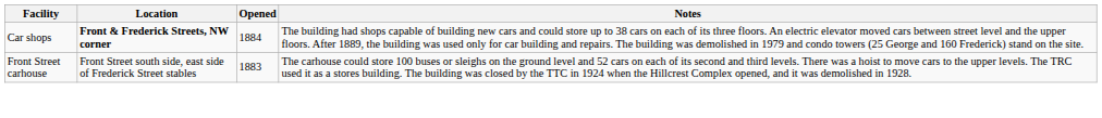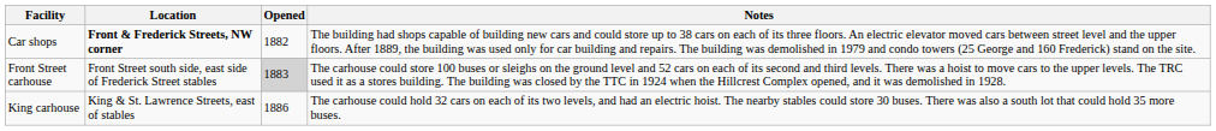Car shops | Opened: 1884 -> 1882
Front Street carhouse | Opened: no background -> lightgrey background
+ row: King carhouse | King & St. Lawrence Streets, east of stables | 1886 | The carhouse could hold 32 cars on each of its two levels, and had an electric hoist. The nearby stables could store 30 buses. There was also a south lot that could hold 35 more buses.
